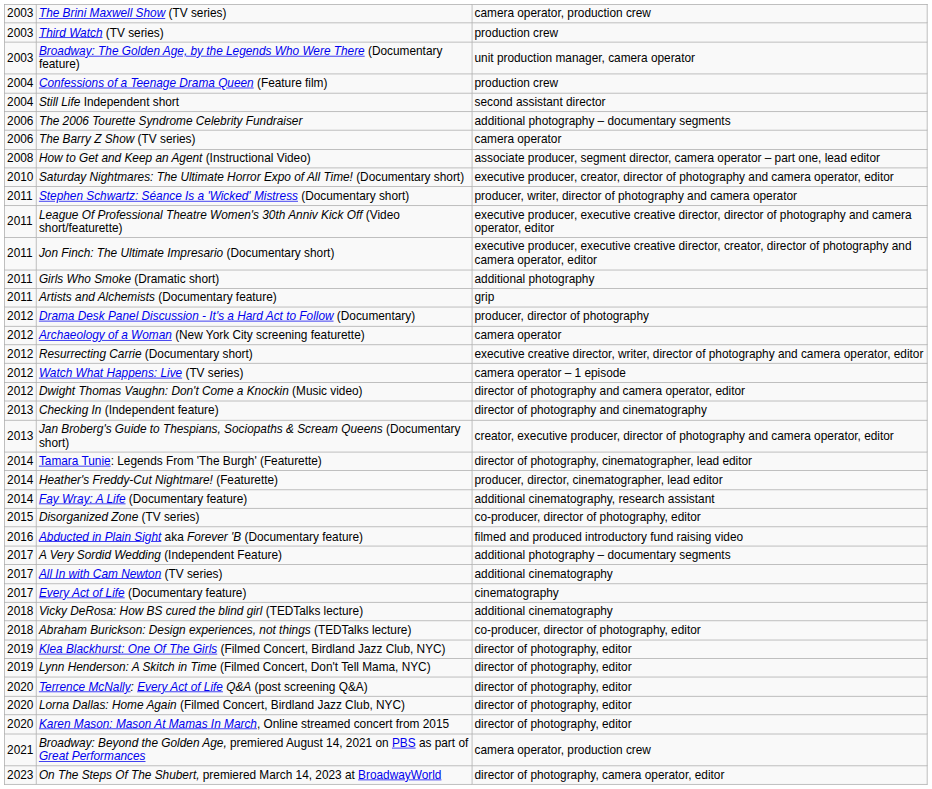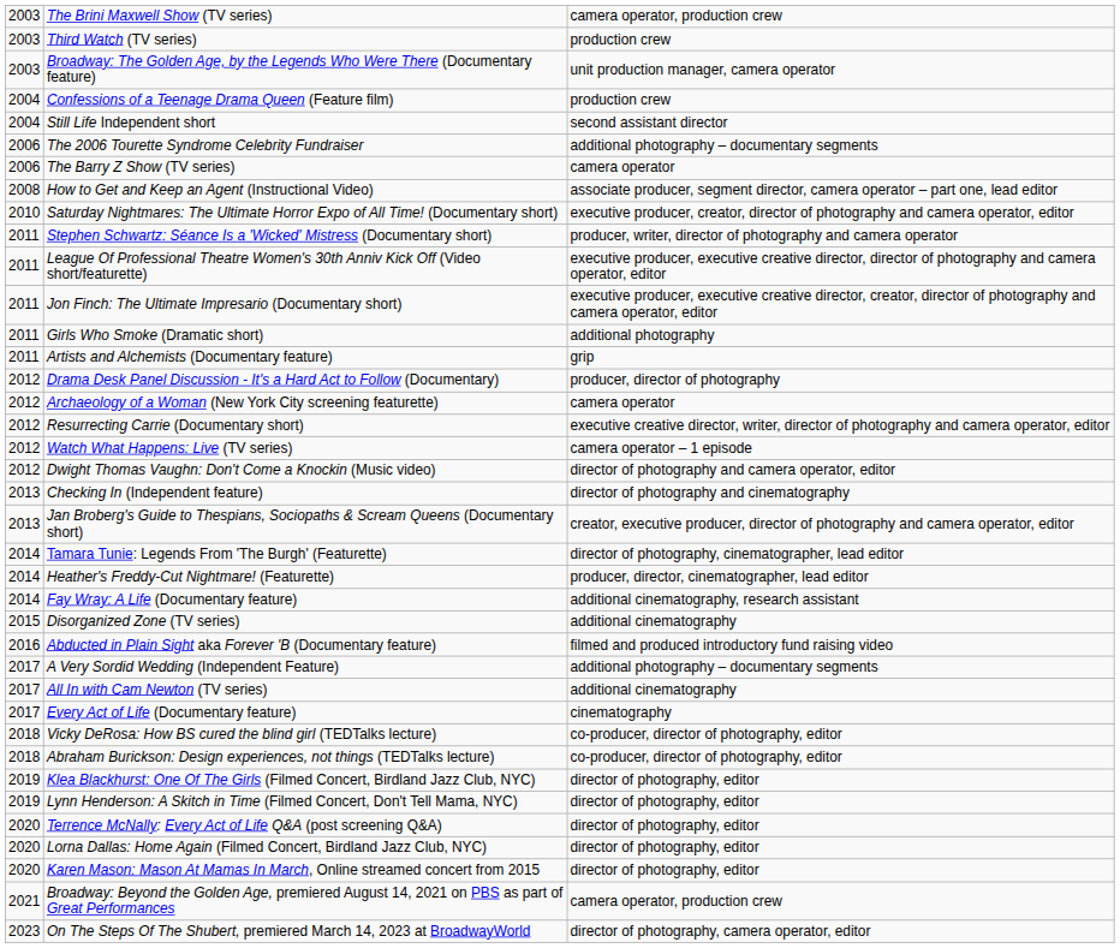Disorganized Zone (TV series) | column 3: co-producer, director of photography, editor -> additional cinematography
Vicky DeRosa: How BS cured the blind girl (TEDTalks lecture) | column 3: additional cinematography -> co-producer, director of photography, editor
